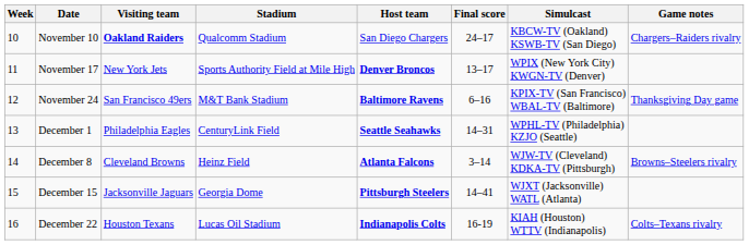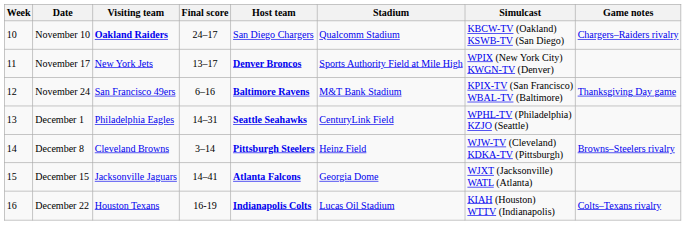columns swapped: Final score <-> Stadium
December 8 | Host team: Atlanta Falcons -> Pittsburgh Steelers
December 15 | Host team: Pittsburgh Steelers -> Atlanta Falcons
